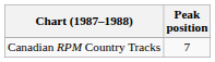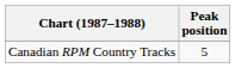Canadian RPM Country Tracks | Peak position: 7 -> 5
